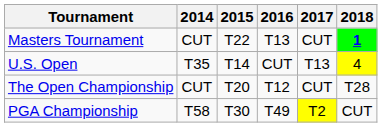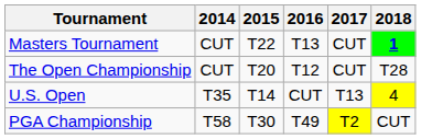rows swapped: U.S. Open <-> The Open Championship
